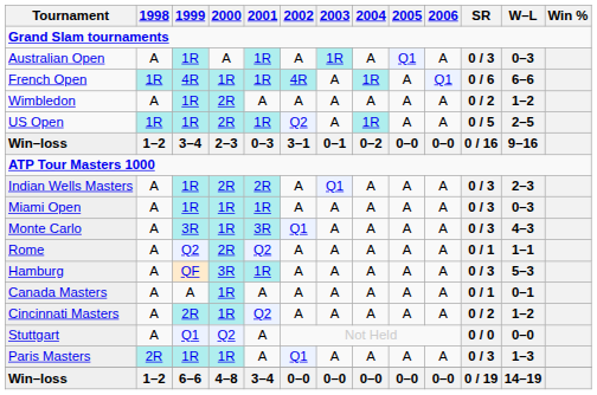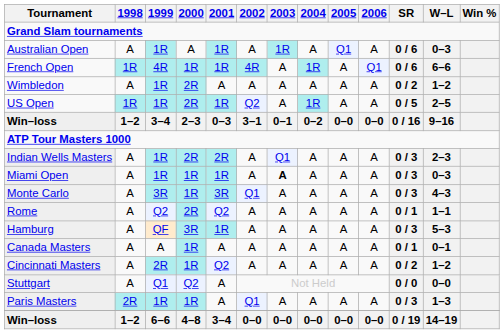Australian Open | SR: 0 / 3 -> 0 / 6
Miami Open | 2003: normal -> bold
